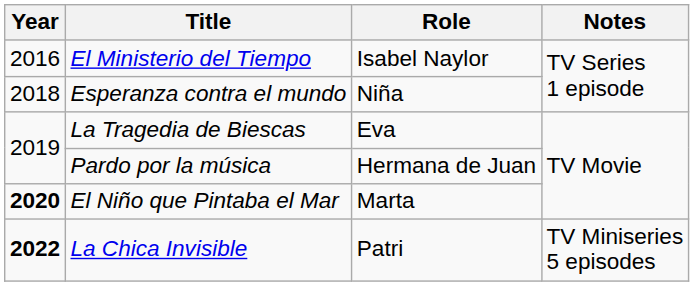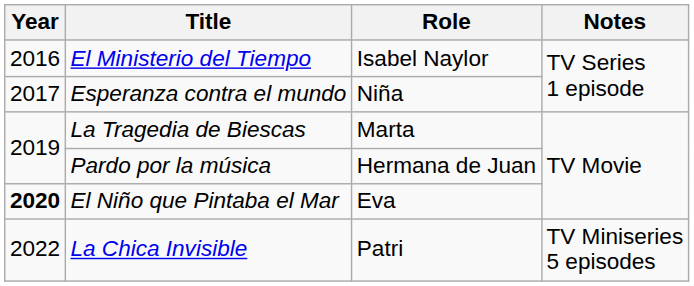Esperanza contra el mundo | Year: 2018 -> 2017
La Tragedia de Biescas | Role: Eva -> Marta
El Niño que Pintaba el Mar | Role: Marta -> Eva
La Chica Invisible | Year: bold -> normal
